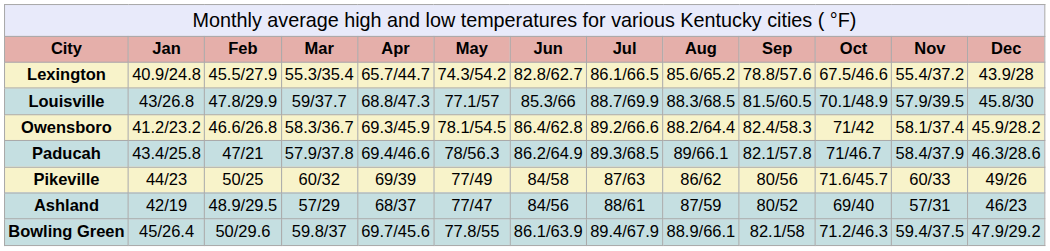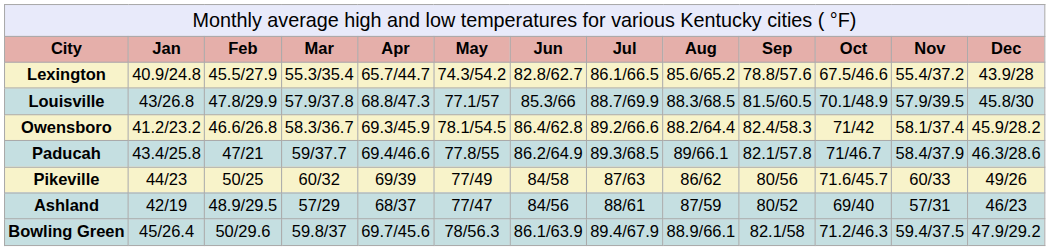Louisville | column 4: 59/37.7 -> 57.9/37.8
Paducah | column 4: 57.9/37.8 -> 59/37.7
Paducah | column 6: 78/56.3 -> 77.8/55
Bowling Green | column 6: 77.8/55 -> 78/56.3
